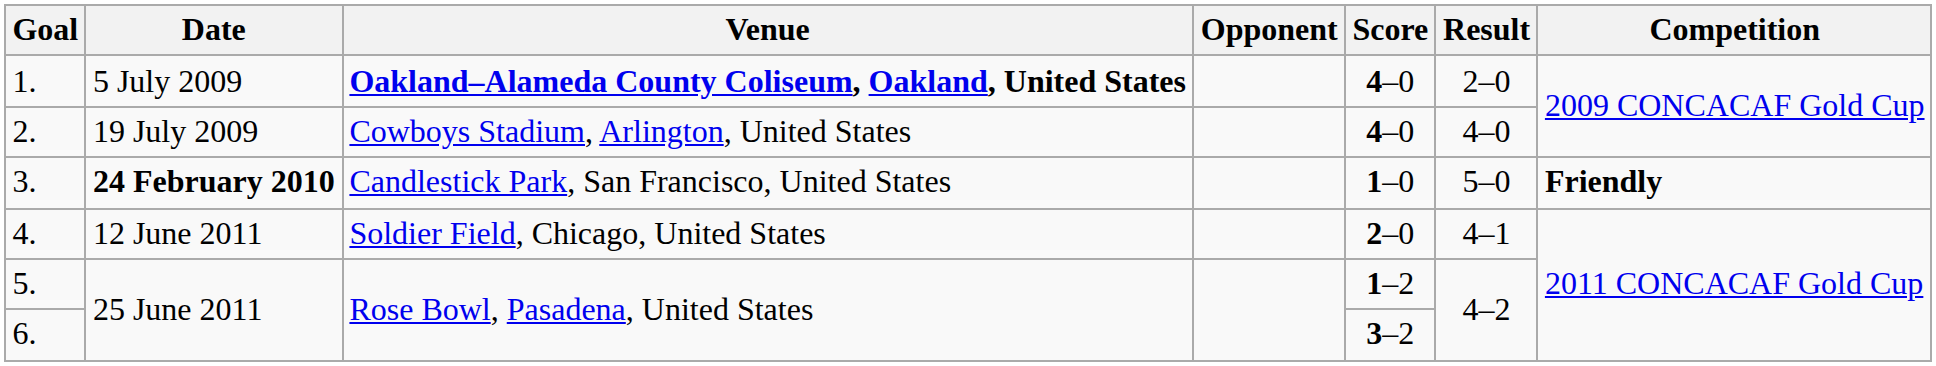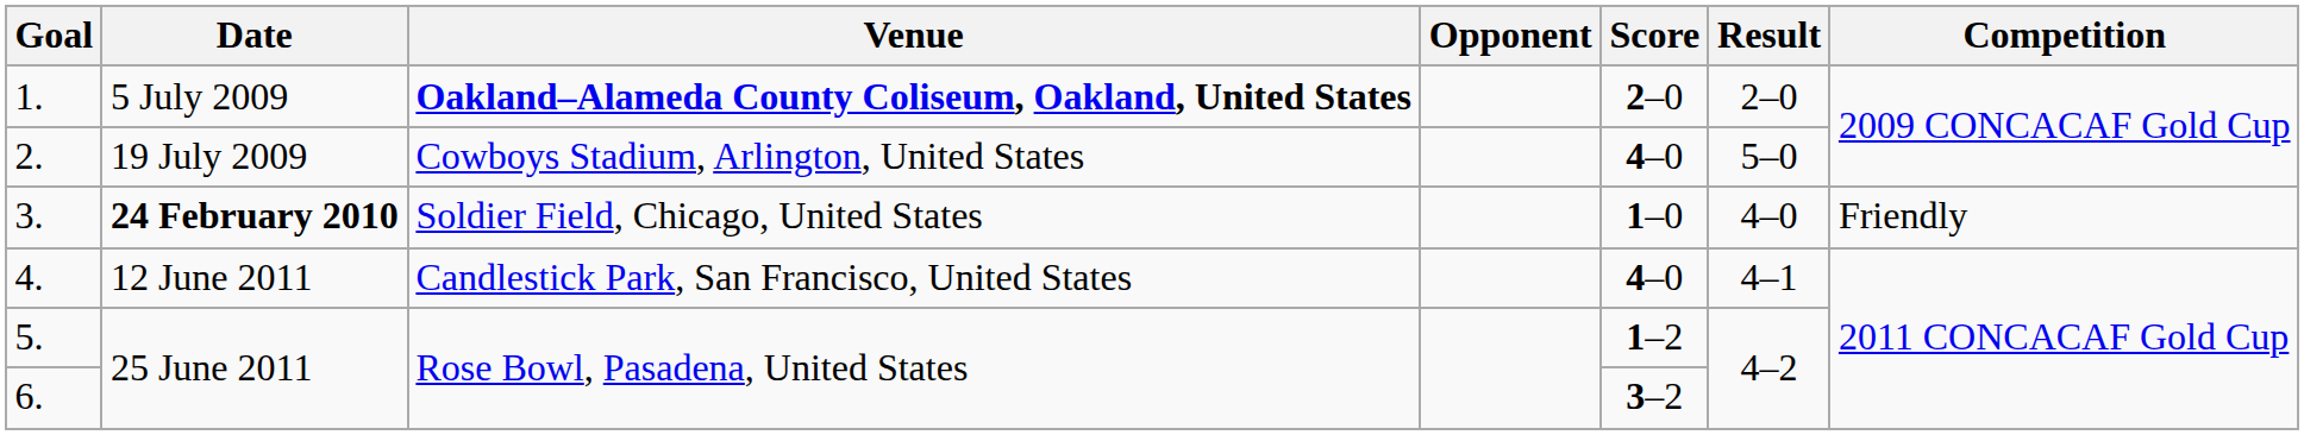1. | Score: 4–0 -> 2–0
2. | Result: 4–0 -> 5–0
3. | Venue: Candlestick Park, San Francisco, United States -> Soldier Field, Chicago, United States
3. | Result: 5–0 -> 4–0
3. | Competition: bold -> normal
4. | Venue: Soldier Field, Chicago, United States -> Candlestick Park, San Francisco, United States
4. | Score: 2–0 -> 4–0
